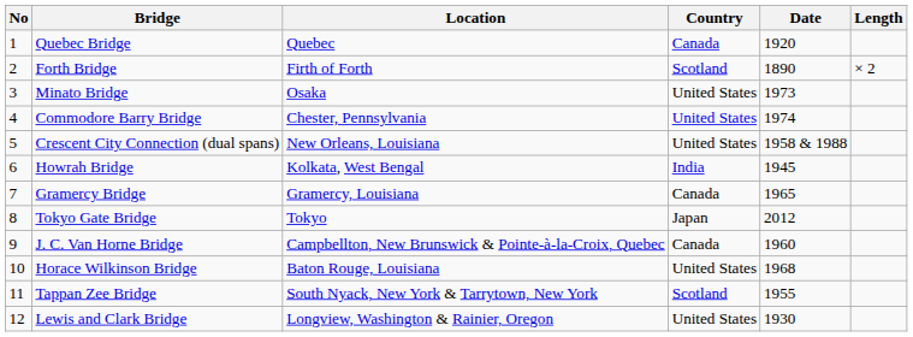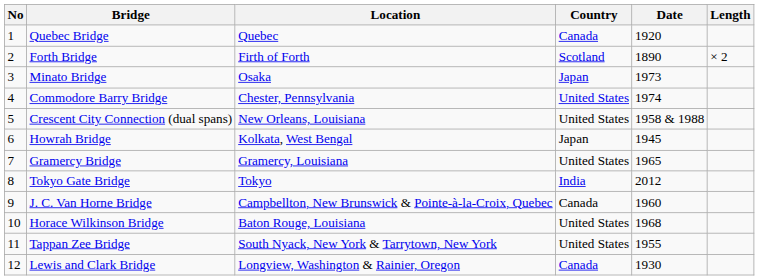Minato Bridge | Country: United States -> Japan
Howrah Bridge | Country: India -> Japan
Gramercy Bridge | Country: Canada -> United States
Tokyo Gate Bridge | Country: Japan -> India
Tappan Zee Bridge | Country: Scotland -> United States
Lewis and Clark Bridge | Country: United States -> Canada
